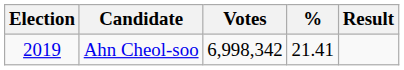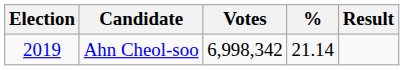Ahn Cheol-soo | %: 21.41 -> 21.14
